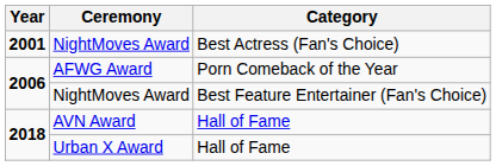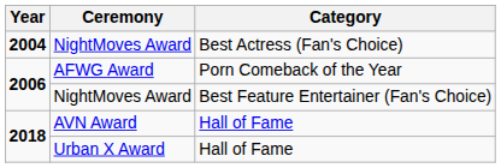NightMoves Award / Best Actress (Fan's Choice) | Year: 2001 -> 2004
